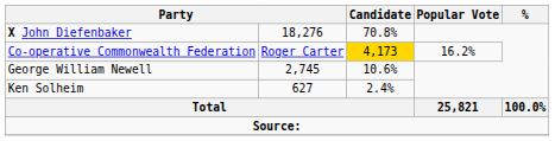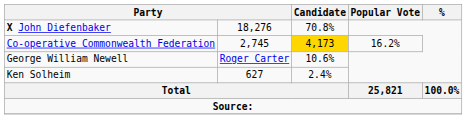Co-operative Commonwealth Federation | column 2: Roger Carter -> 2,745
George William Newell | column 2: 2,745 -> Roger Carter
